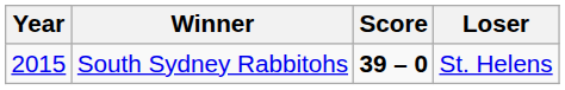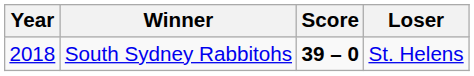South Sydney Rabbitohs | Year: 2015 -> 2018
